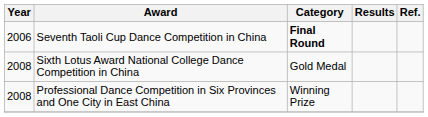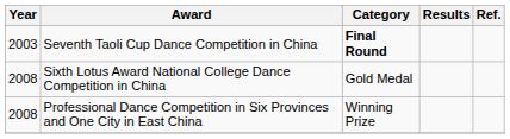Seventh Taoli Cup Dance Competition in China | Year: 2006 -> 2003
